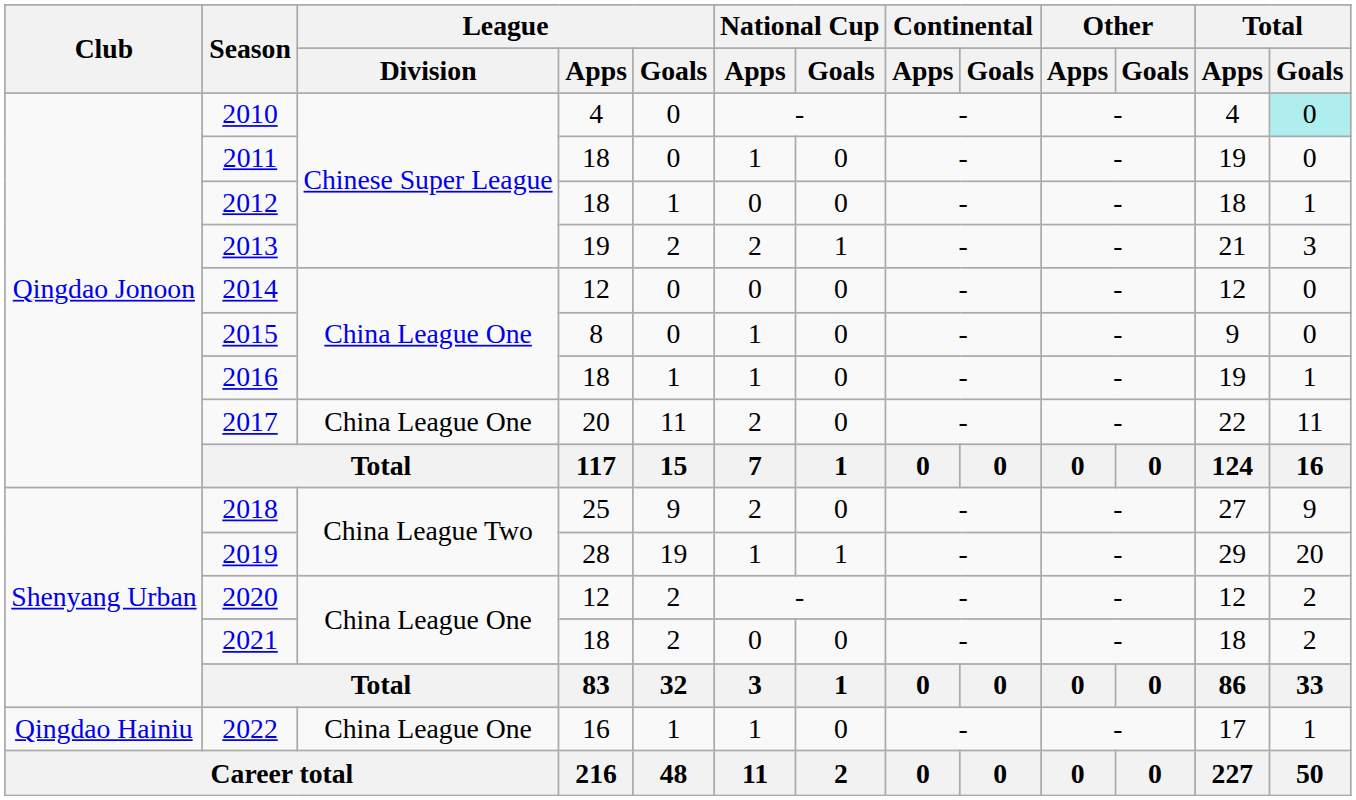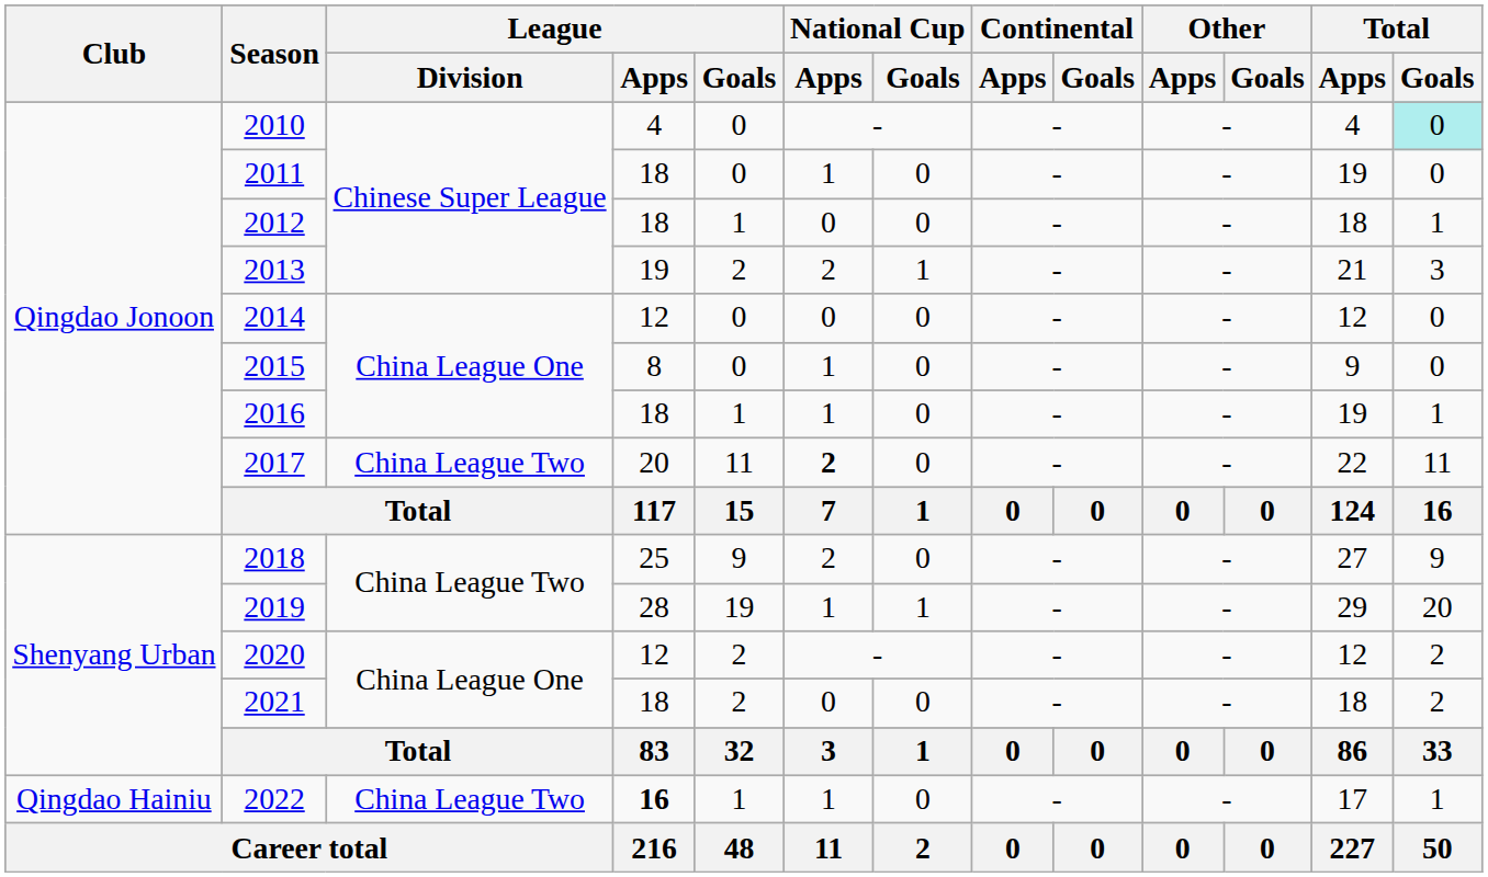2017 | League / Division: China League One -> China League Two
2017 | National Cup / Apps: normal -> bold
2022 | League / Division: China League One -> China League Two
2022 | League / Apps: normal -> bold
